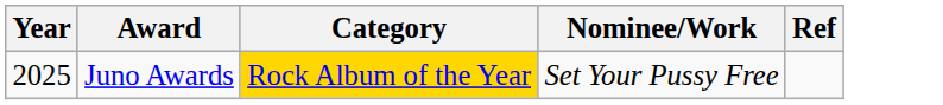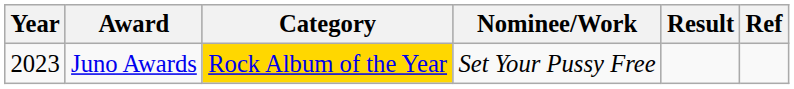+ column: Result
Juno Awards | Year: 2025 -> 2023
